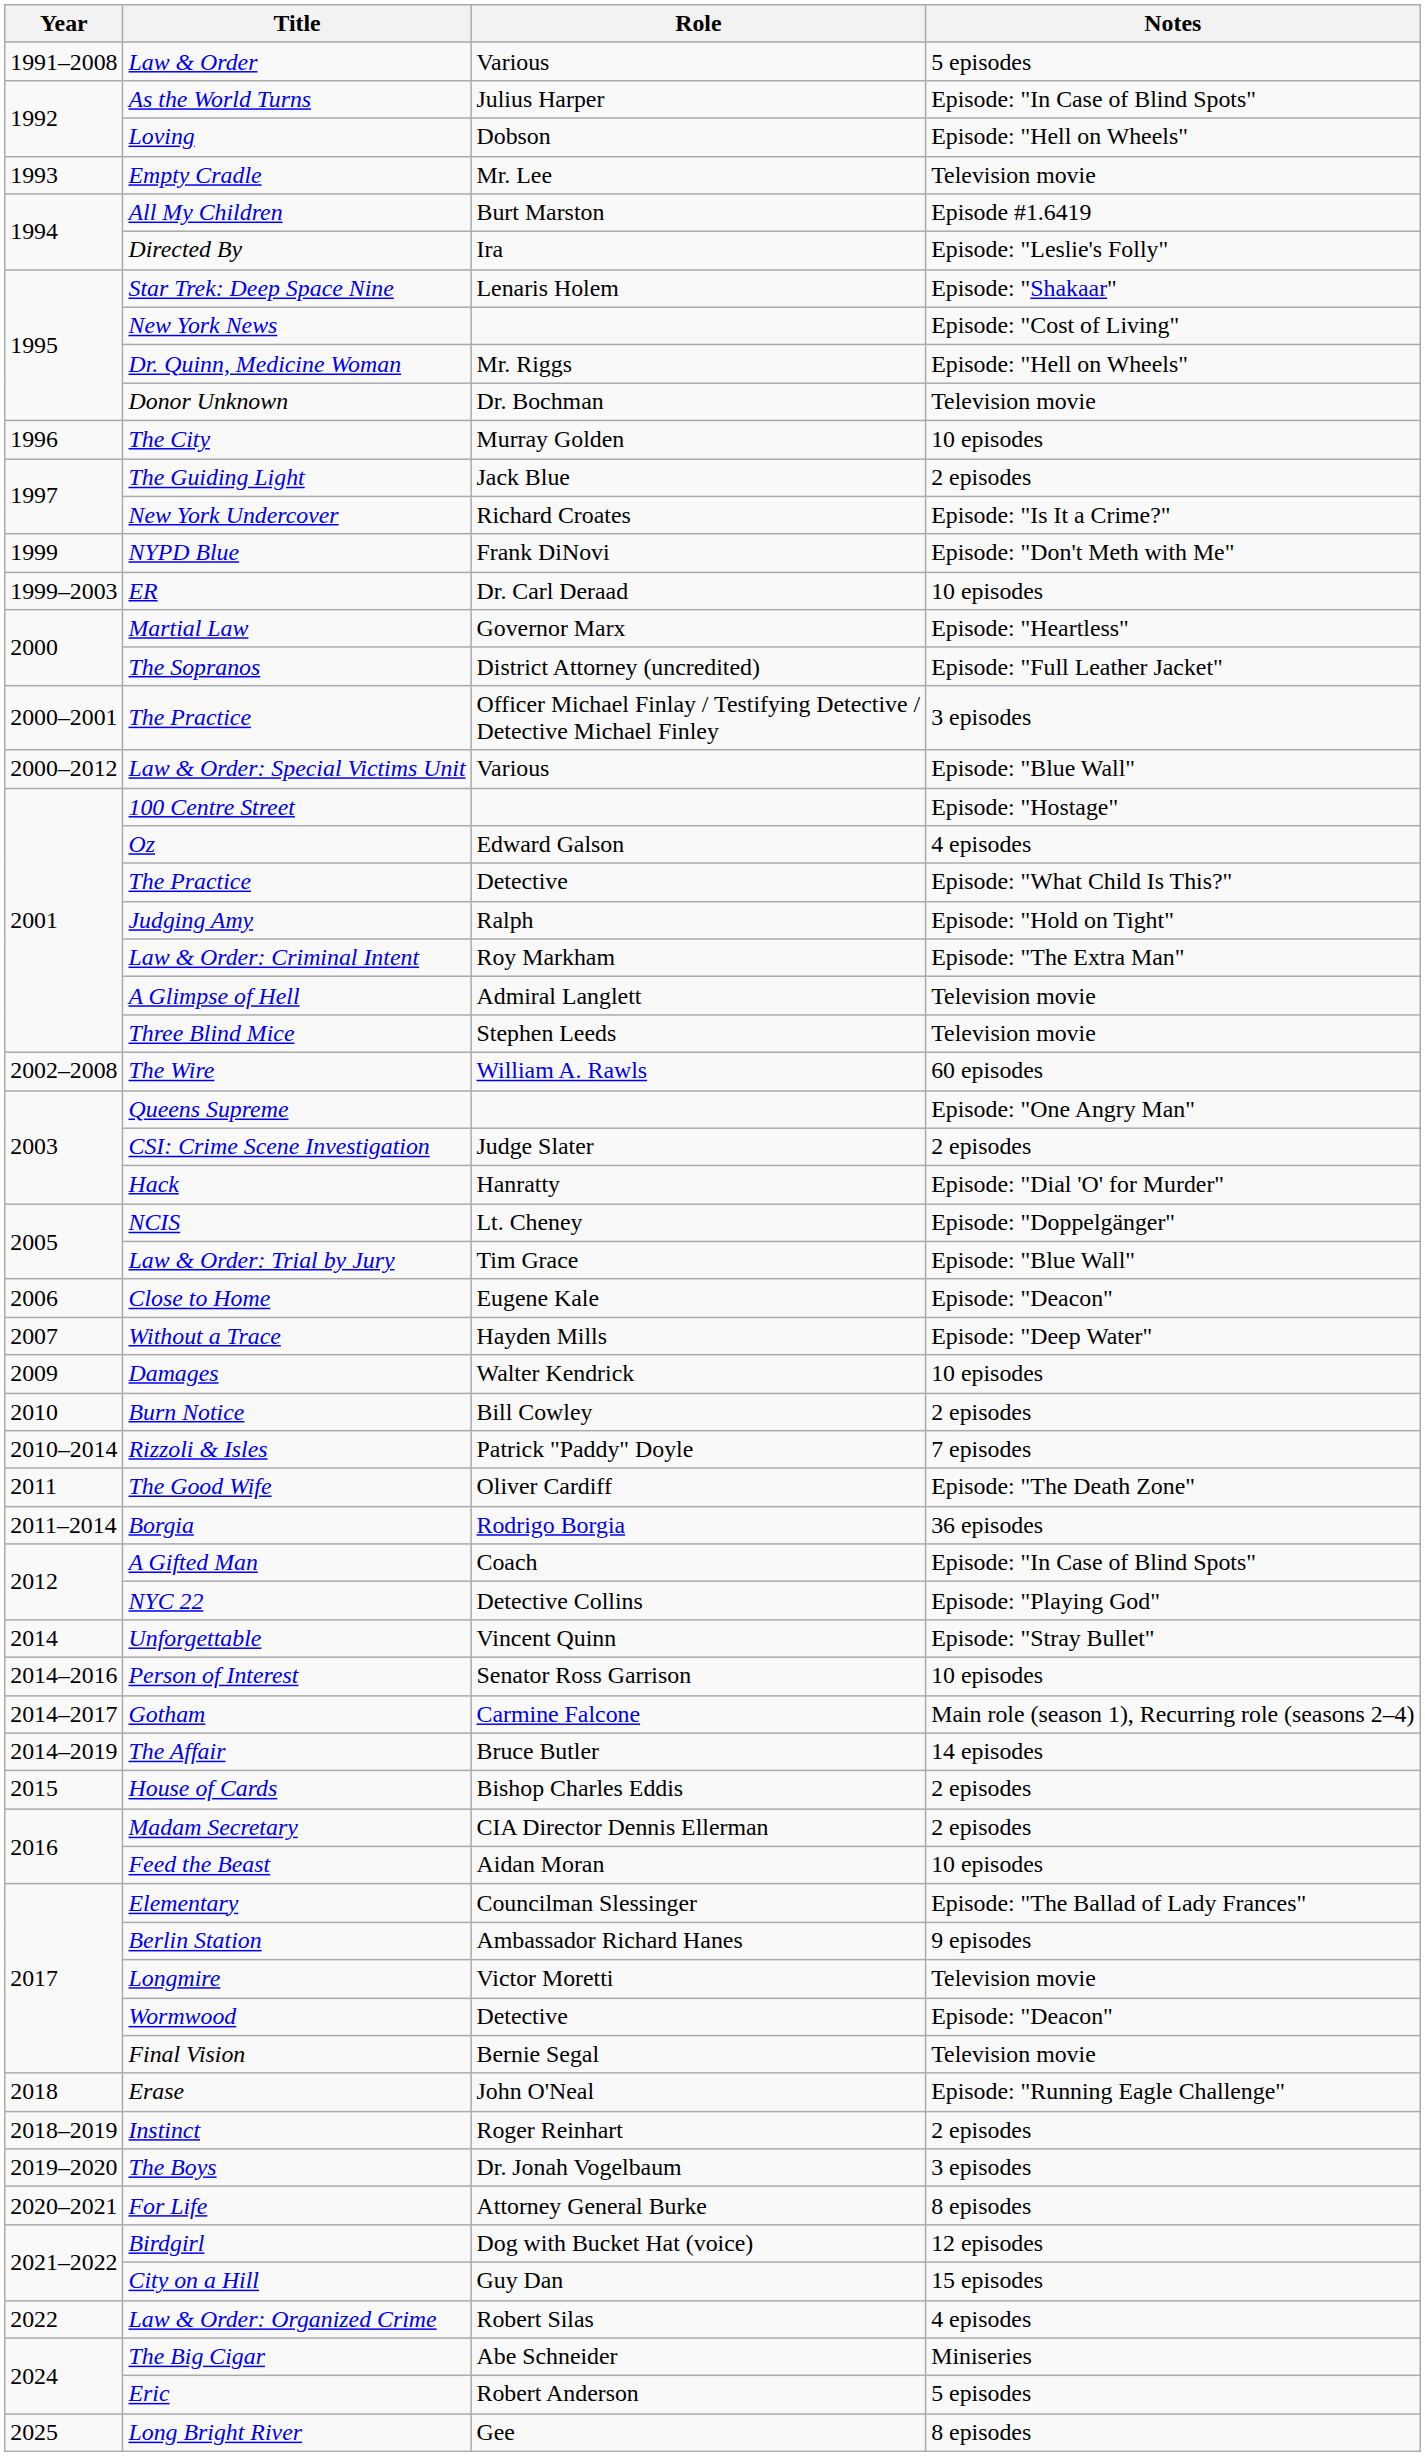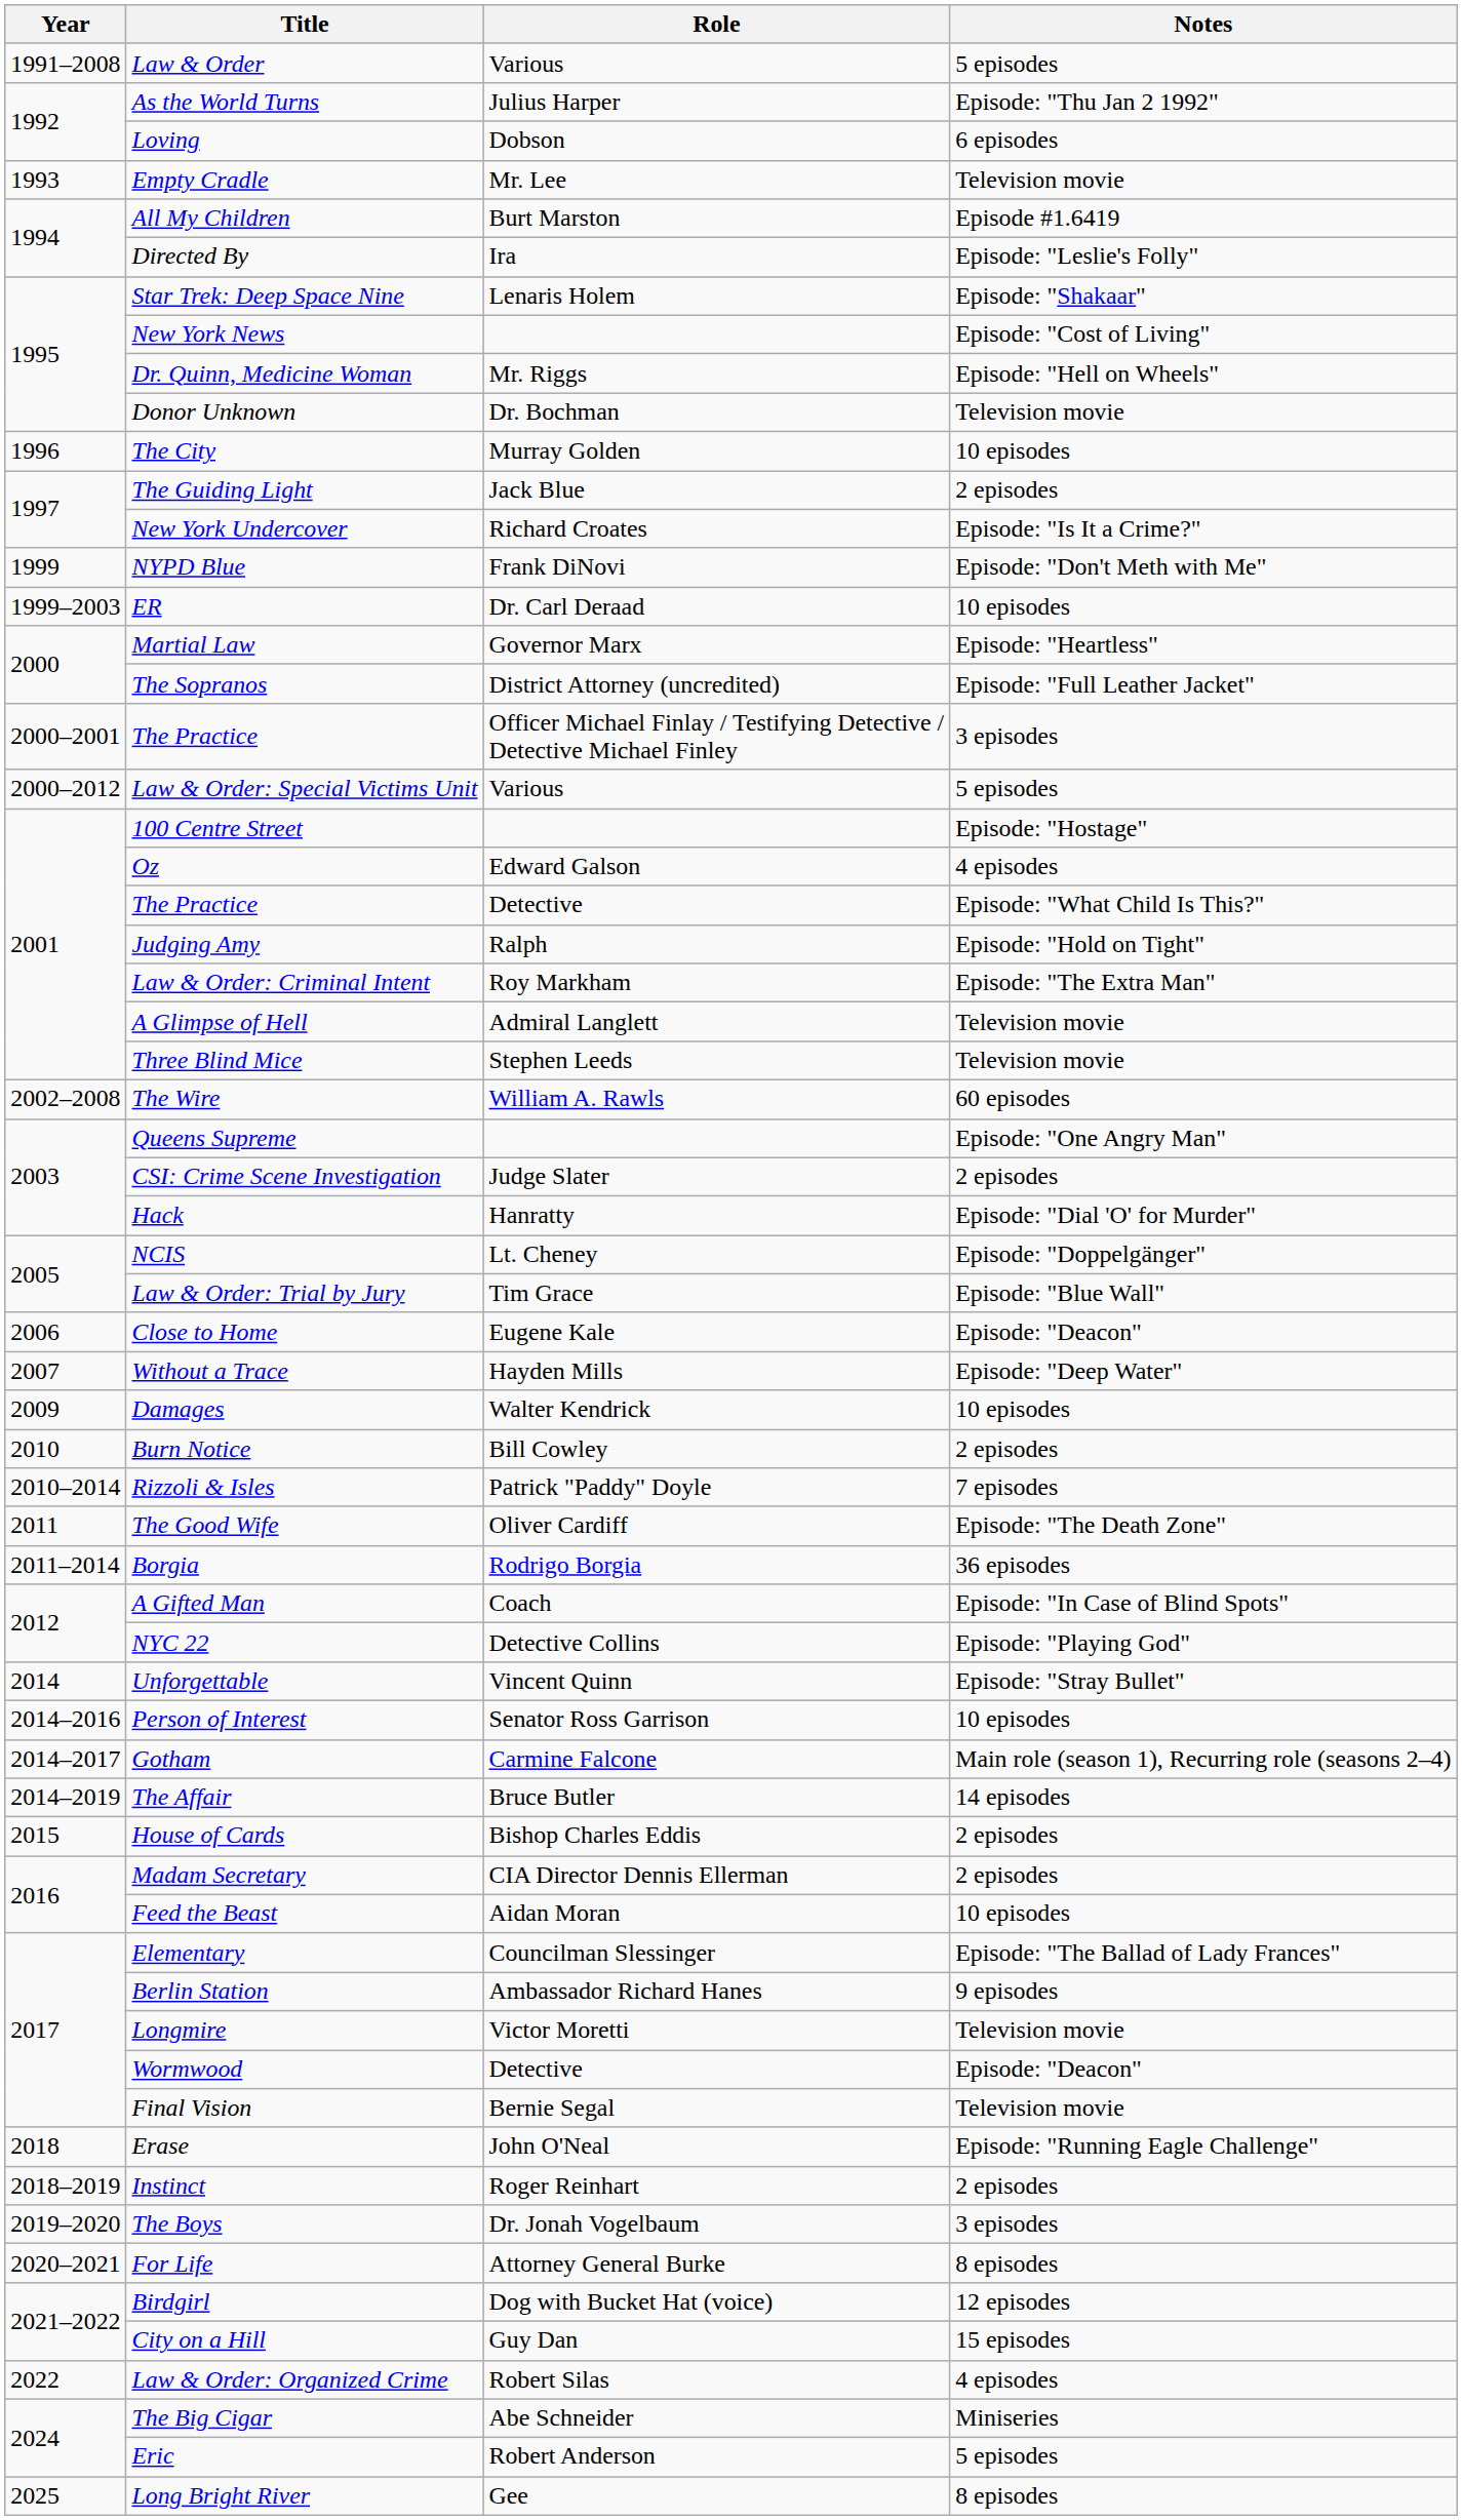As the World Turns | Notes: Episode: "In Case of Blind Spots" -> Episode: "Thu Jan 2 1992"
Loving | Notes: Episode: "Hell on Wheels" -> 6 episodes
Law & Order: Special Victims Unit | Notes: Episode: "Blue Wall" -> 5 episodes
